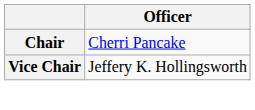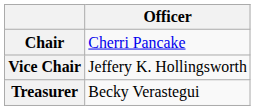+ row: Treasurer | Becky Verastegui
